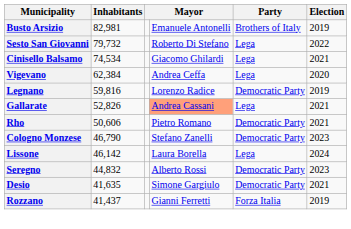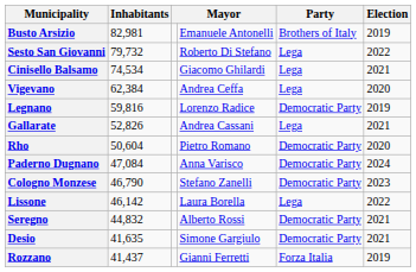Gallarate | column 4: lightsalmon background -> no background
Rho | Inhabitants: 50,606 -> 50,604
Rho | Election: 2021 -> 2020
+ row: Paderno Dugnano | 47,084 | Anna Varisco | Democratic Party | 2024
Lissone | Election: 2024 -> 2022
Seregno | Election: 2023 -> 2021
